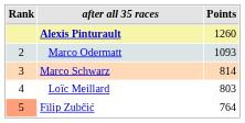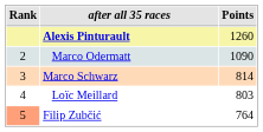Marco Odermatt | Points: 1093 -> 1090
